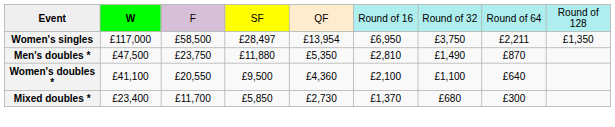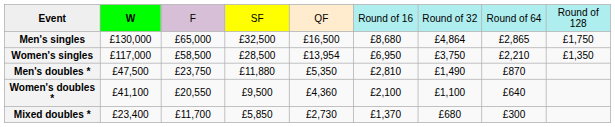+ row: Men's singles | £130,000 | £65,000 | £32,500 | £16,500 | £8,680 | £4,864 | £2,865 | £1,750
Women's singles | column 4: £28,497 -> £28,500
Women's singles | column 8: £2,211 -> £2,210
